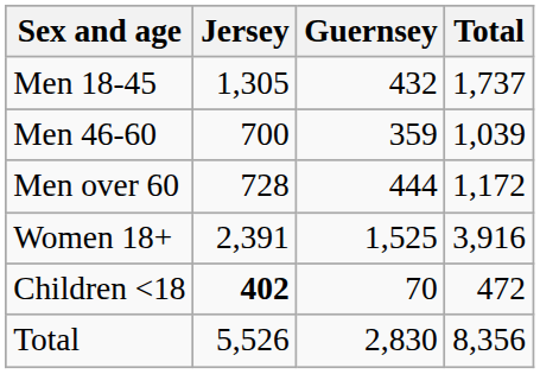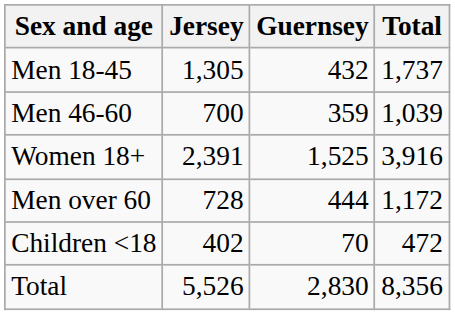rows swapped: Men over 60 <-> Women 18+
Children <18 | Jersey: bold -> normal
